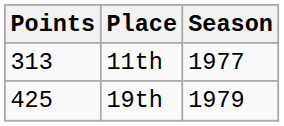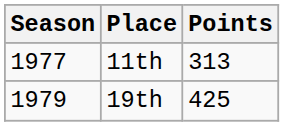columns swapped: Season <-> Points
